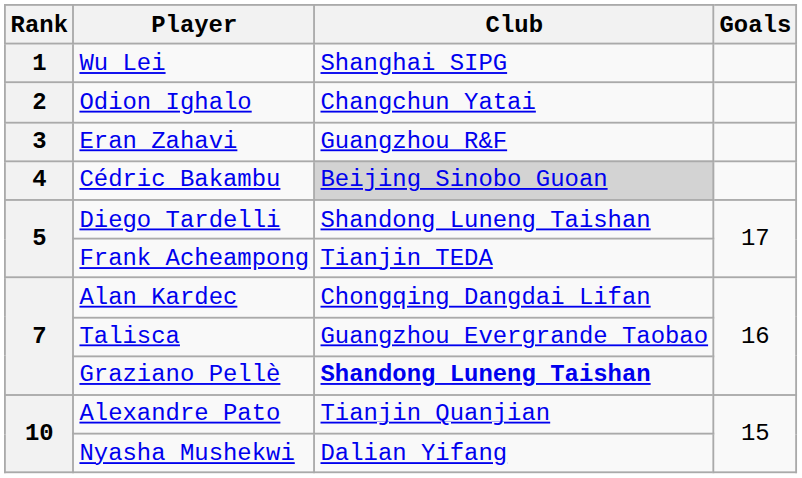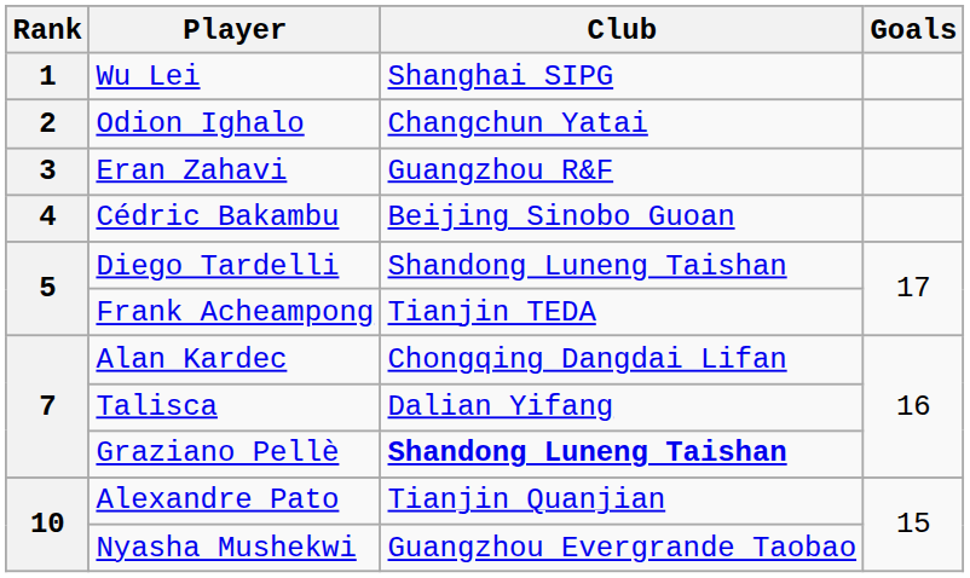Cédric Bakambu | Club: lightgrey background -> no background
Talisca | Club: Guangzhou Evergrande Taobao -> Dalian Yifang
Nyasha Mushekwi | Club: Dalian Yifang -> Guangzhou Evergrande Taobao
